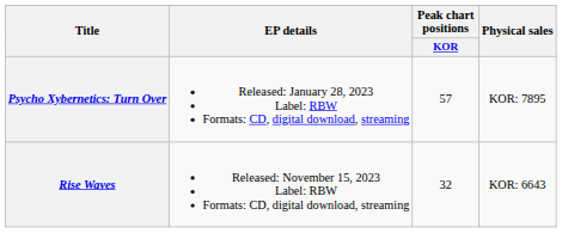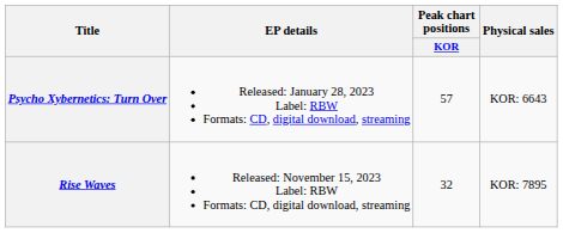Psycho Xybernetics: Turn Over | Physical sales: KOR: 7895 -> KOR: 6643
Rise Waves | Physical sales: KOR: 6643 -> KOR: 7895
